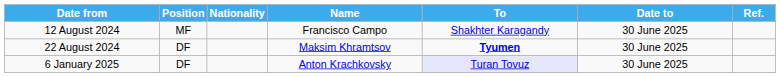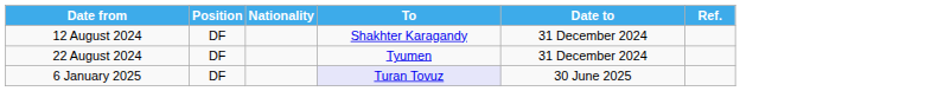- column: Name | Francisco Campo | Maksim Khramtsov | Anton Krachkovsky
12 August 2024 | Position: MF -> DF
12 August 2024 | Date to: 30 June 2025 -> 31 December 2024
22 August 2024 | To: bold -> normal
22 August 2024 | Date to: 30 June 2025 -> 31 December 2024
